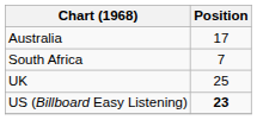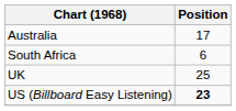South Africa | Position: 7 -> 6
